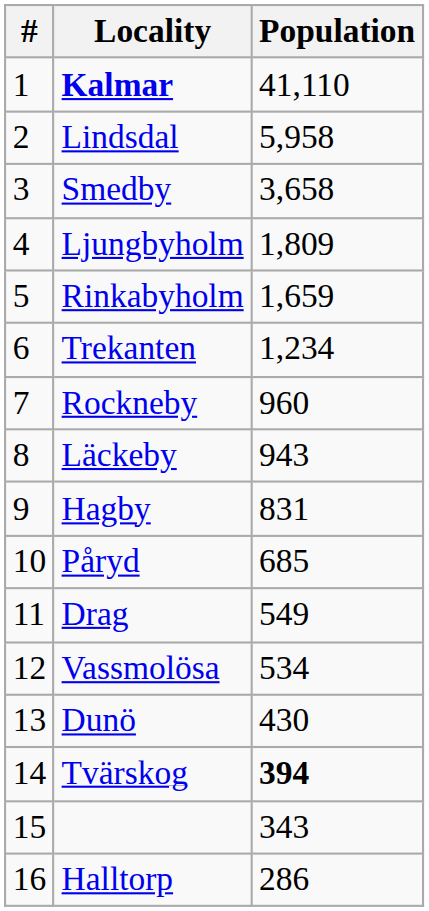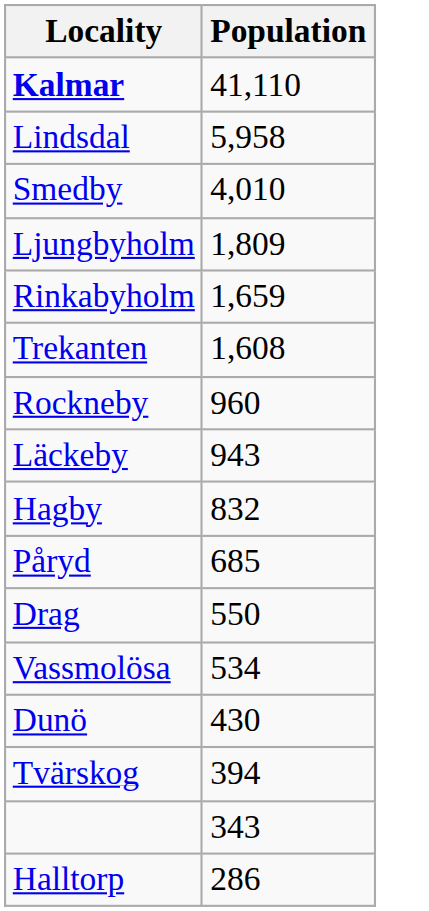- column: # | 1 | 2 | 3 | 4 | 5 | 6 | 7 | 8 | 9 | 10 | 11 | 12 | 13 | 14 | 15 | 16
Smedby | Population: 3,658 -> 4,010
Trekanten | Population: 1,234 -> 1,608
Hagby | Population: 831 -> 832
Drag | Population: 549 -> 550
Tvärskog | Population: bold -> normal
